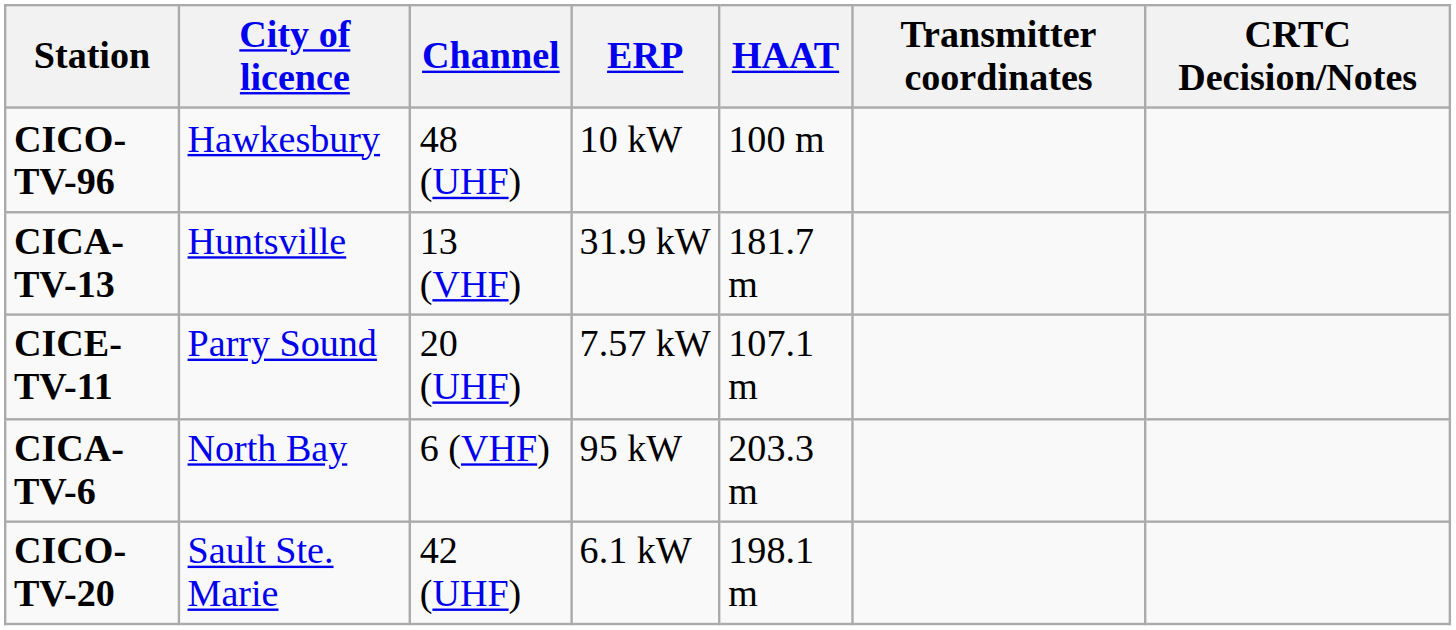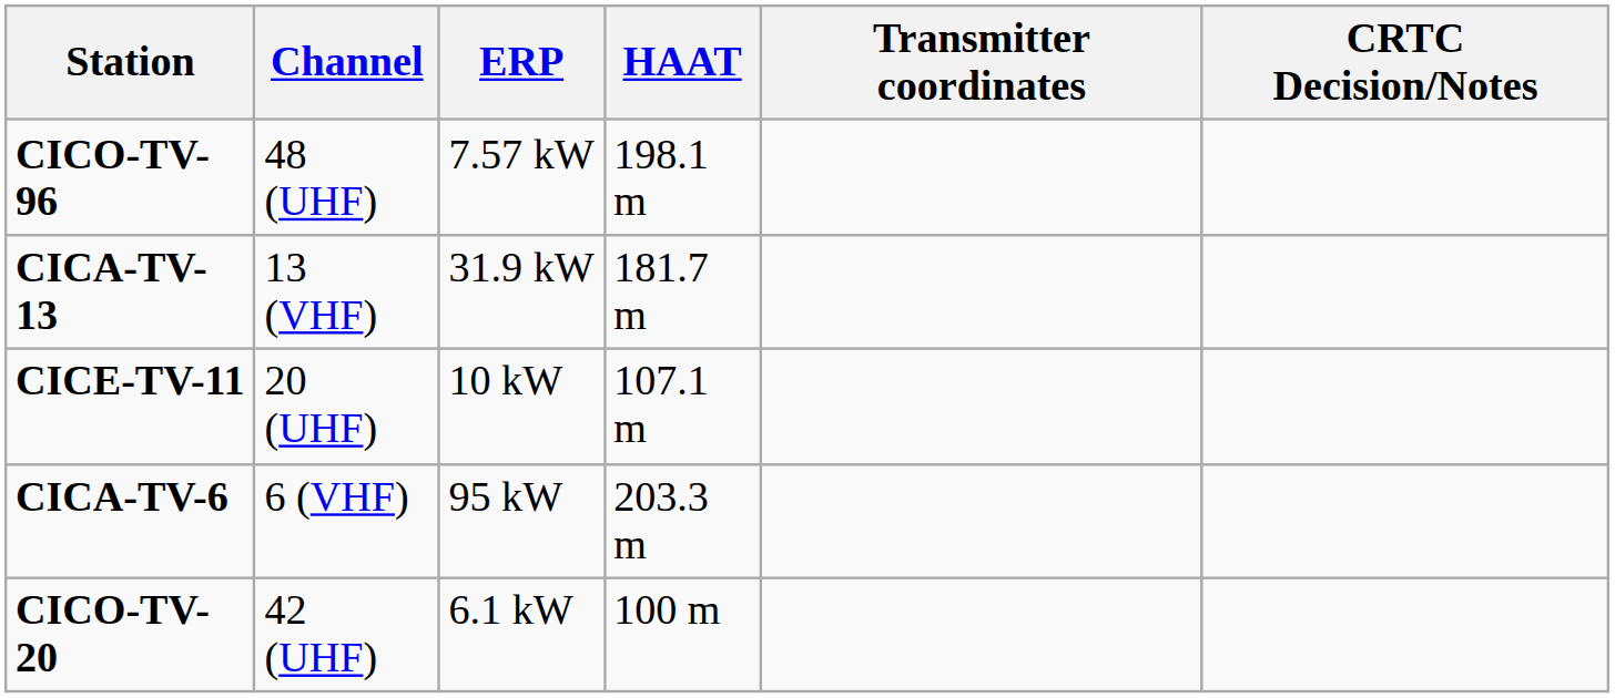- column: City of licence | Hawkesbury | Huntsville | Parry Sound | North Bay | Sault Ste. Marie
CICO-TV-96 | ERP: 10 kW -> 7.57 kW
CICO-TV-96 | HAAT: 100 m -> 198.1 m
CICE-TV-11 | ERP: 7.57 kW -> 10 kW
CICO-TV-20 | HAAT: 198.1 m -> 100 m
